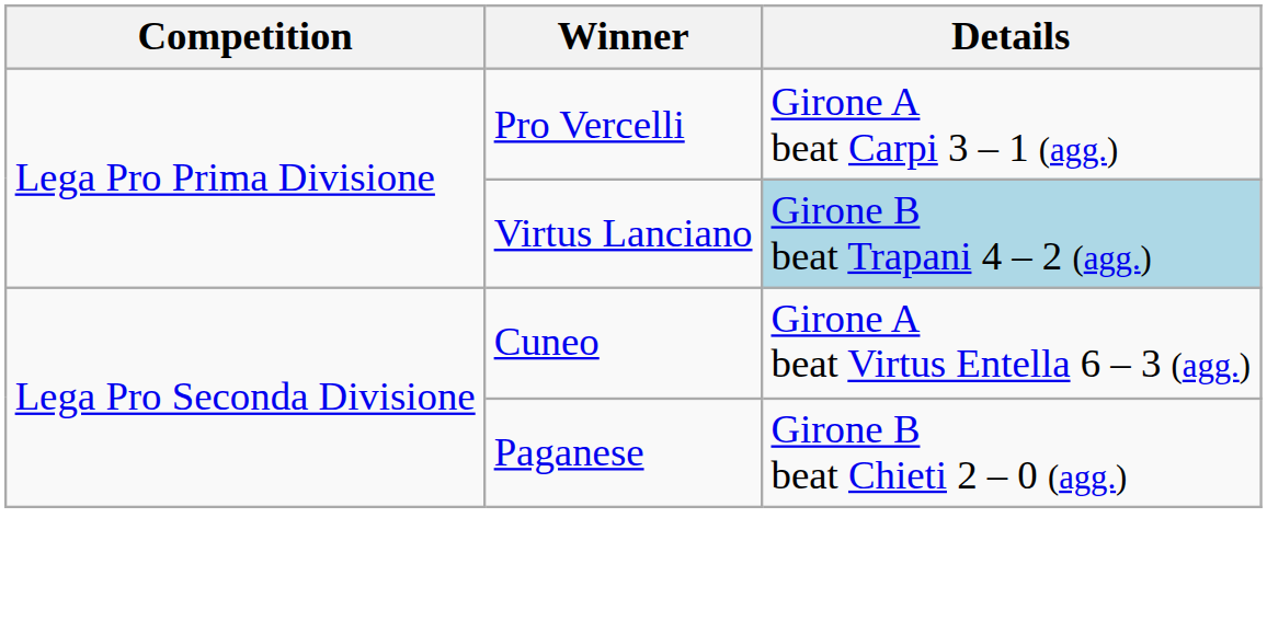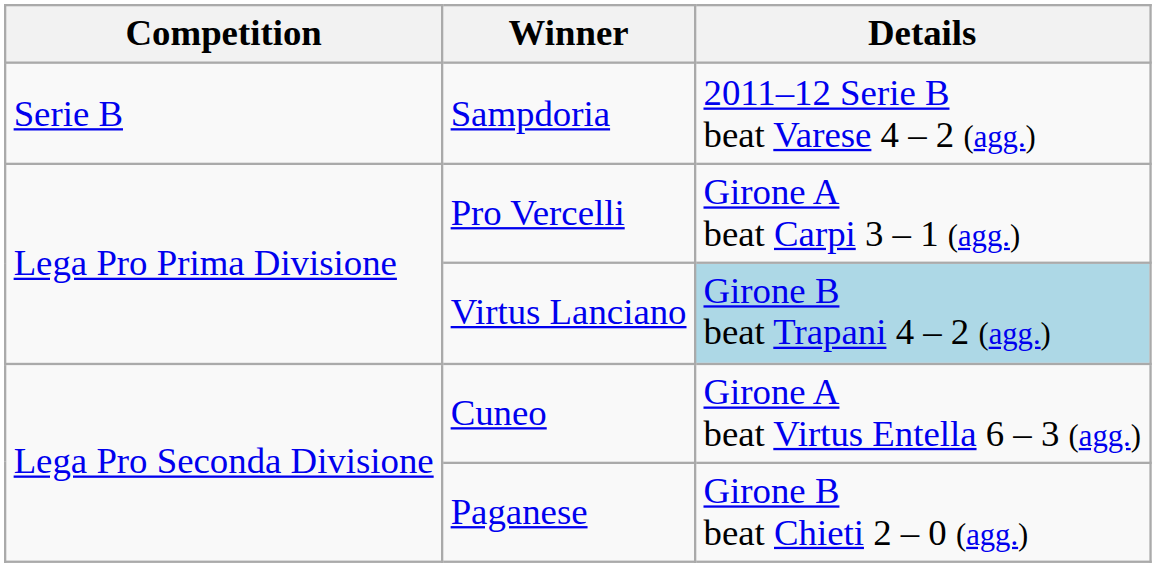+ row: Serie B | Sampdoria | 2011–12 Serie B beat Varese 4 – 2 (agg.)
